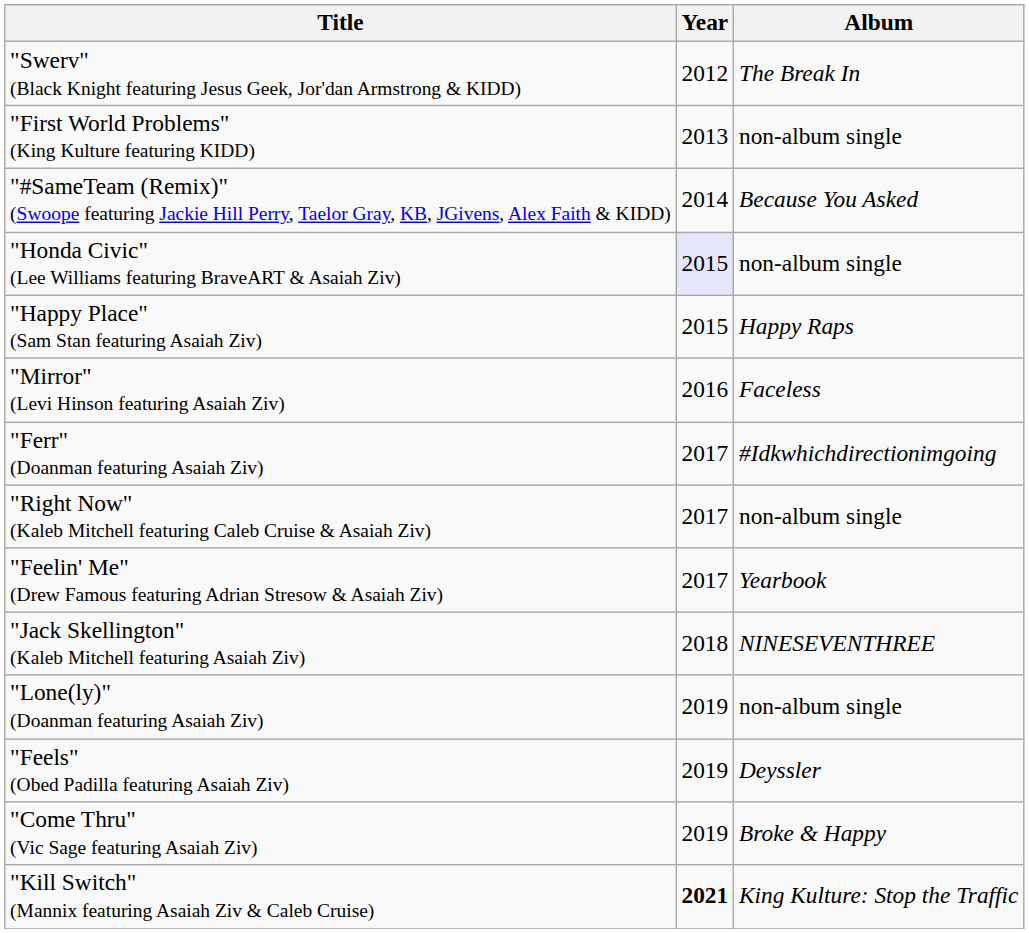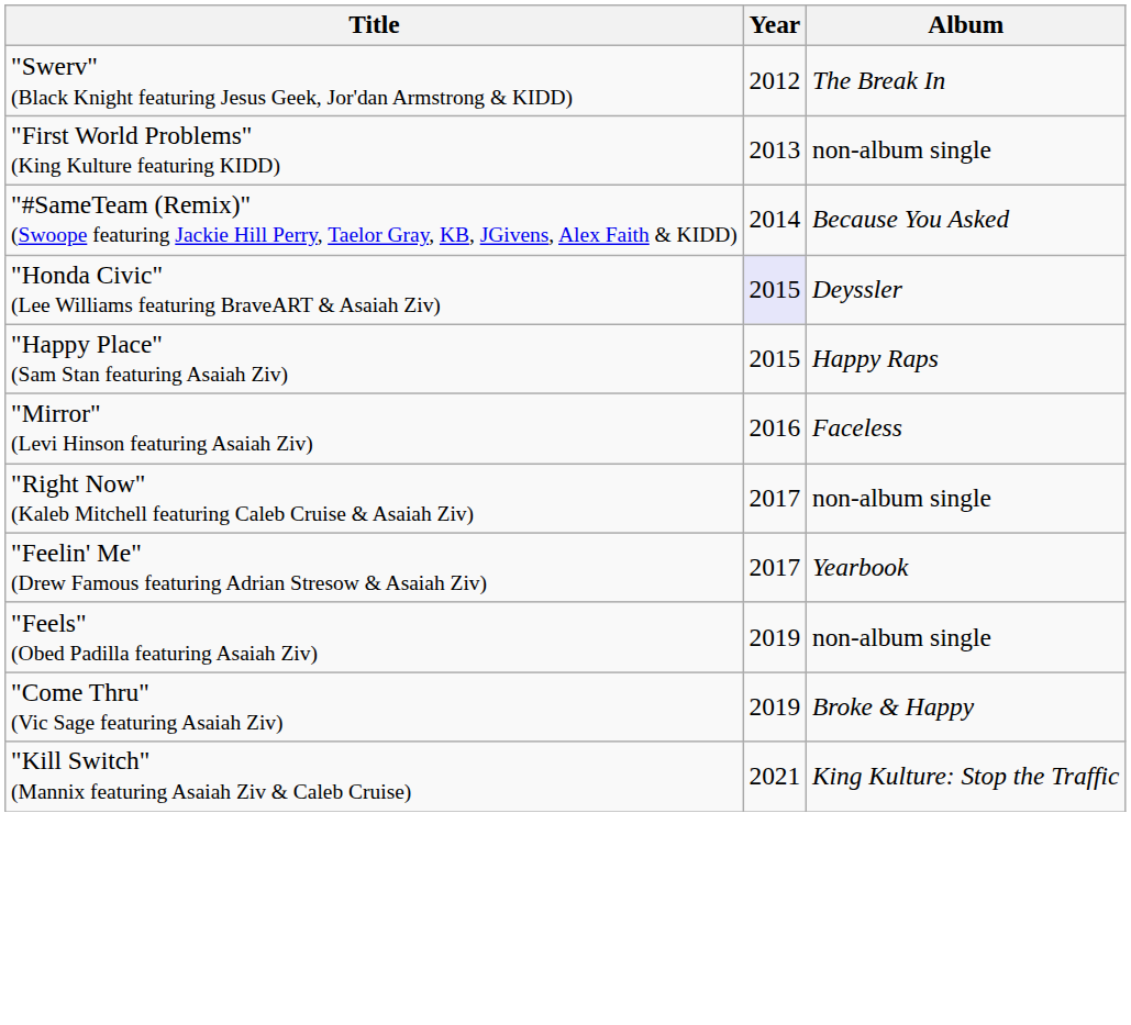"Honda Civic" (Lee Williams featuring BraveART & Asaiah Ziv) | Album: non-album single -> Deyssler
- row: "Ferr" (Doanman featuring Asaiah Ziv) | 2017 | #Idkwhichdirectionimgoing
- row: "Jack Skellington" (Kaleb Mitchell featuring Asaiah Ziv) | 2018 | NINESEVENTHREE
- row: "Lone(ly)" (Doanman featuring Asaiah Ziv) | 2019 | non-album single
"Feels" (Obed Padilla featuring Asaiah Ziv) | Album: Deyssler -> non-album single
"Kill Switch" (Mannix featuring Asaiah Ziv & Caleb Cruise) | Year: bold -> normal
